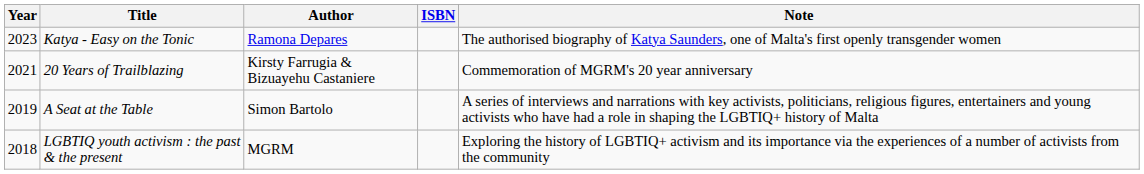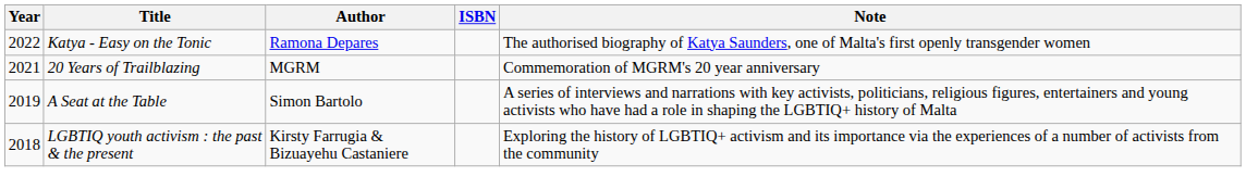Katya - Easy on the Tonic | Year: 2023 -> 2022
20 Years of Trailblazing | Author: Kirsty Farrugia & Bizuayehu Castaniere -> MGRM
LGBTIQ youth activism : the past & the present | Author: MGRM -> Kirsty Farrugia & Bizuayehu Castaniere
